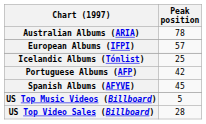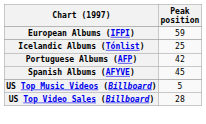- row: Australian Albums (ARIA) | 78
European Albums (IFPI) | Peak position: 57 -> 59
